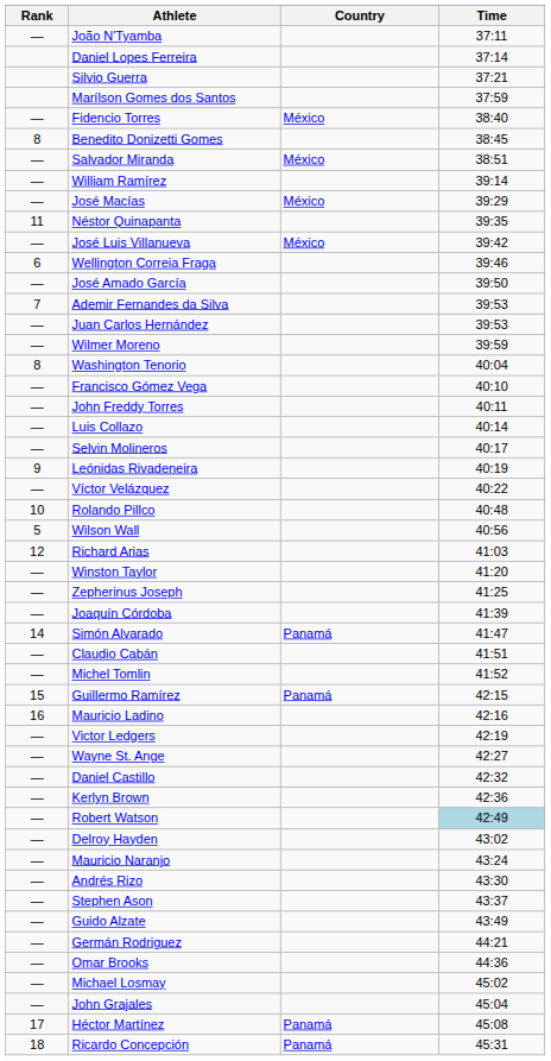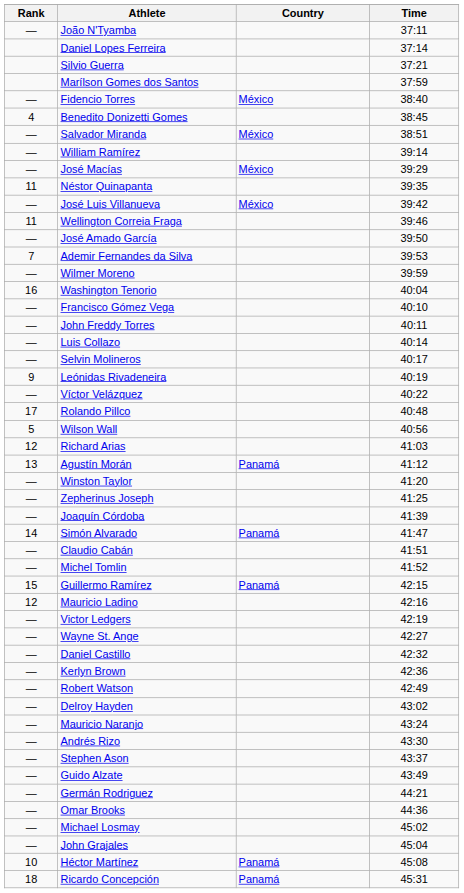Benedito Donizetti Gomes | Rank: 8 -> 4
Wellington Correia Fraga | Rank: 6 -> 11
- row: — | Juan Carlos Hernández | 39:53
Washington Tenorio | Rank: 8 -> 16
Rolando Pillco | Rank: 10 -> 17
+ row: 13 | Agustín Morán | Panamá | 41:12
Mauricio Ladino | Rank: 16 -> 12
Robert Watson | Time: lightblue background -> no background
Héctor Martínez | Rank: 17 -> 10
